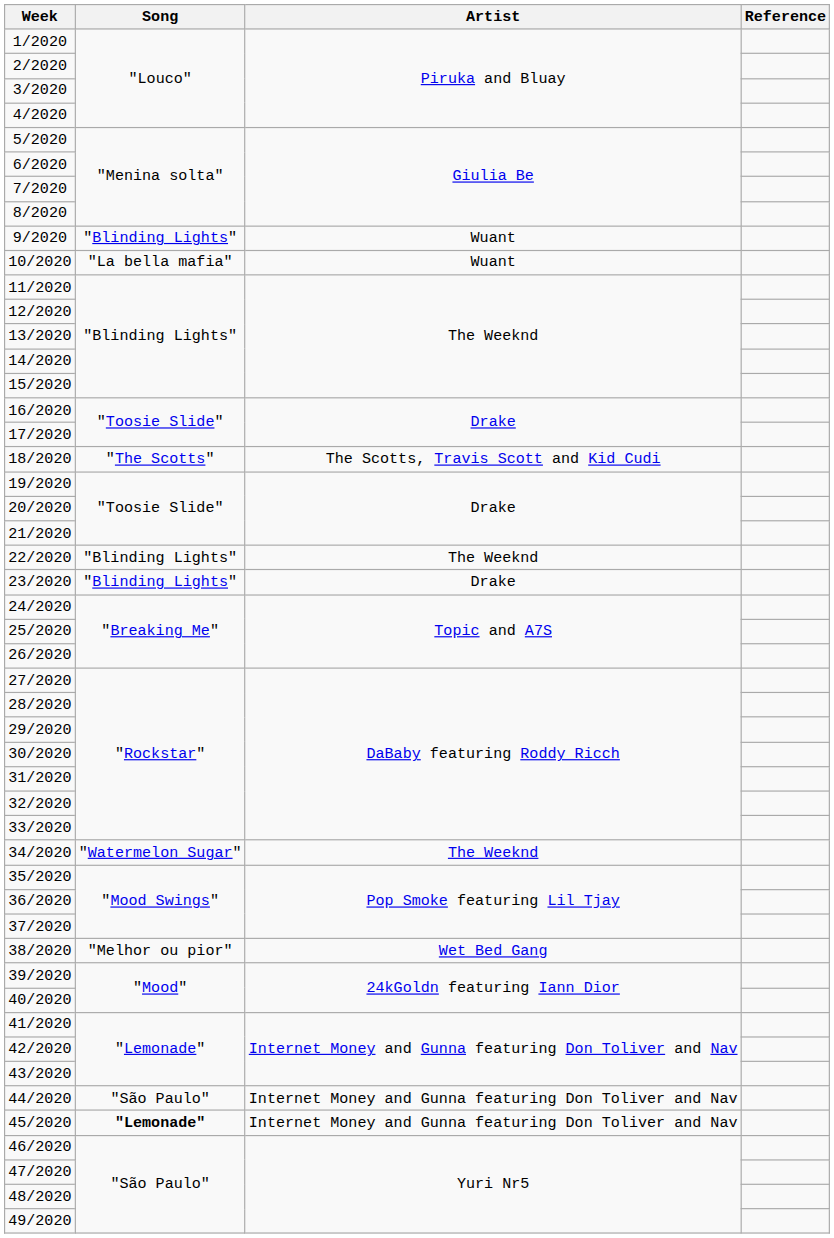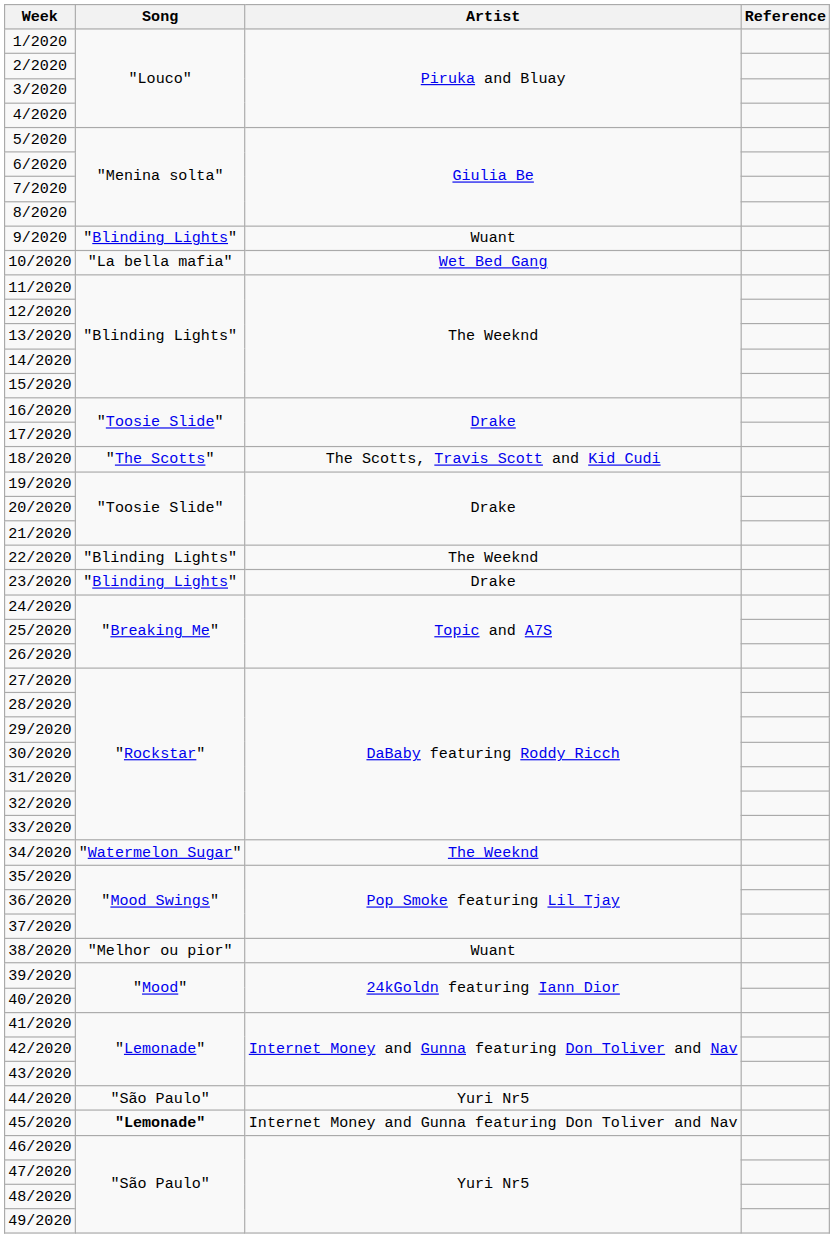10/2020 | Artist: Wuant -> Wet Bed Gang
38/2020 | Artist: Wet Bed Gang -> Wuant
44/2020 | Artist: Internet Money and Gunna featuring Don Toliver and Nav -> Yuri Nr5
